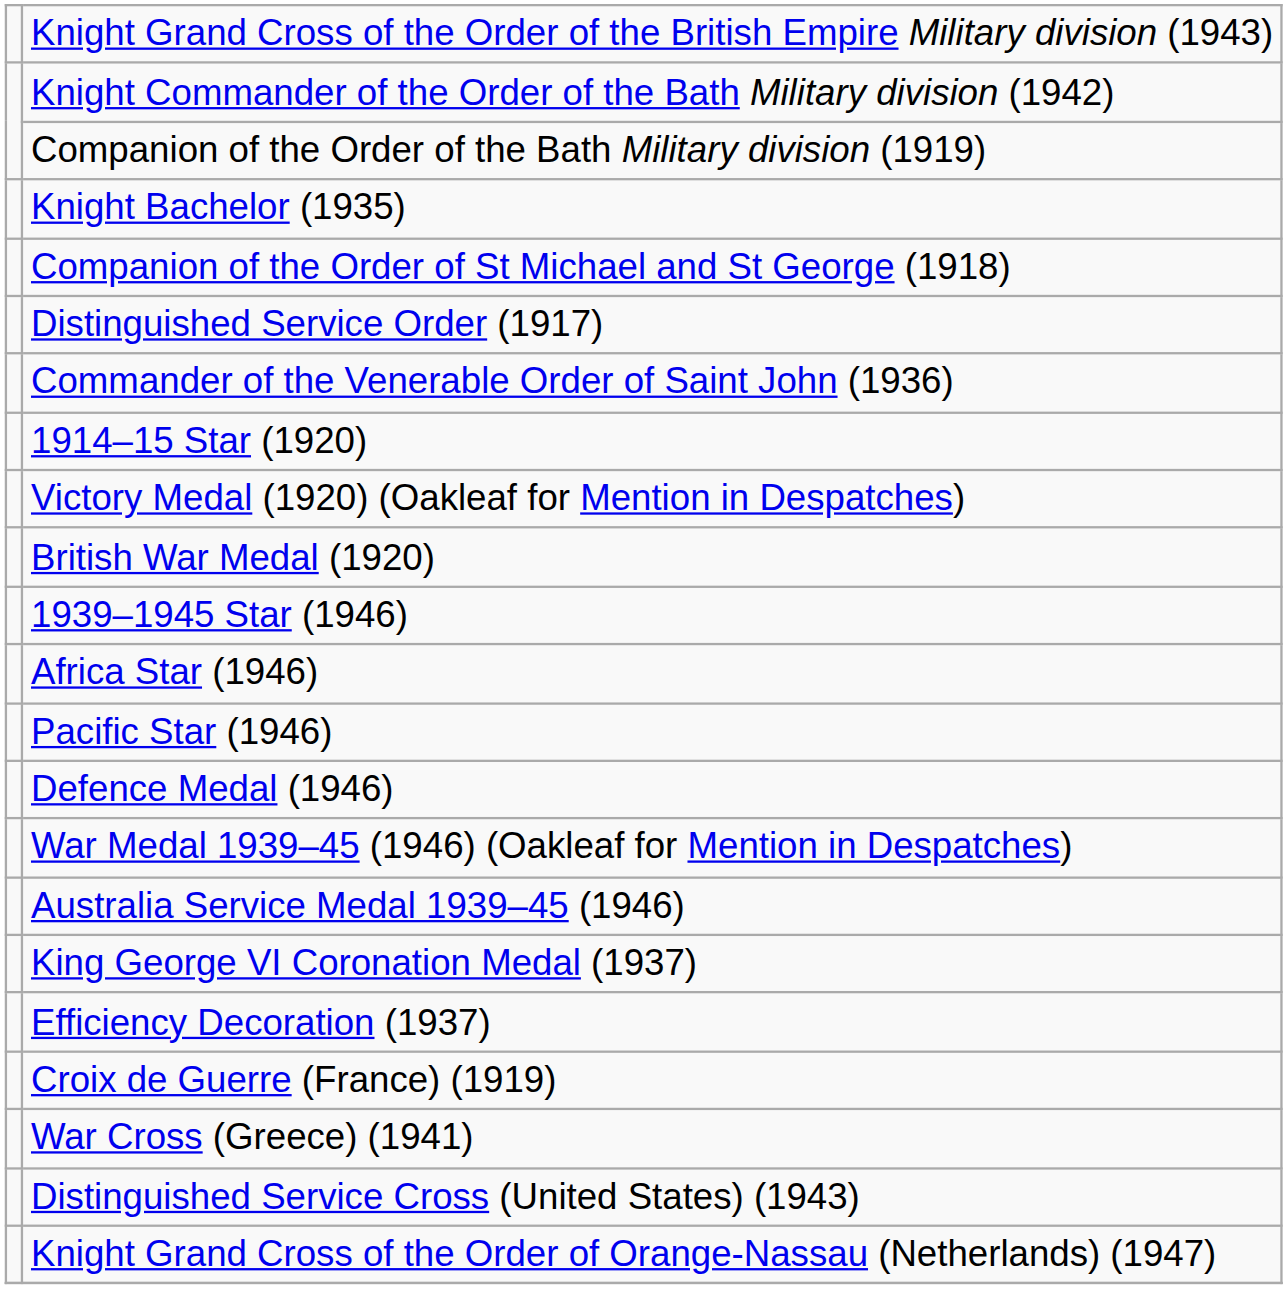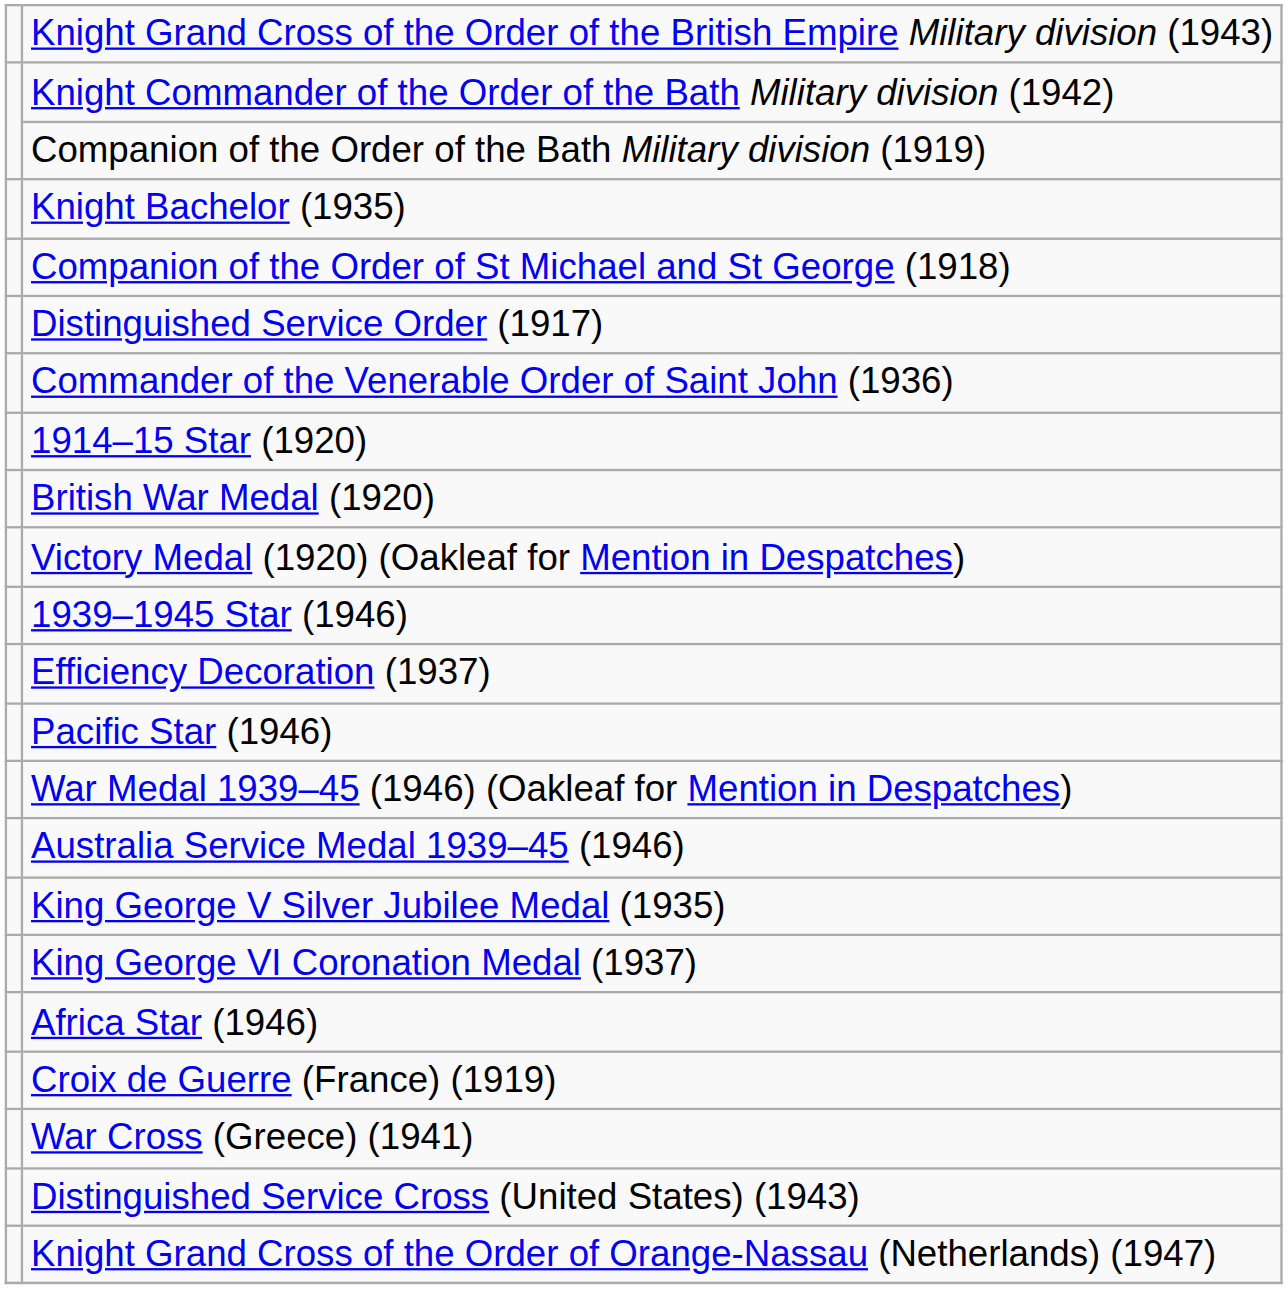rows swapped: British War Medal (1920) <-> Victory Medal (1920) (Oakleaf for Mention in Despatches)
rows swapped: Africa Star (1946) <-> Efficiency Decoration (1937)
- row: Defence Medal (1946)
+ row: King George V Silver Jubilee Medal (1935)
